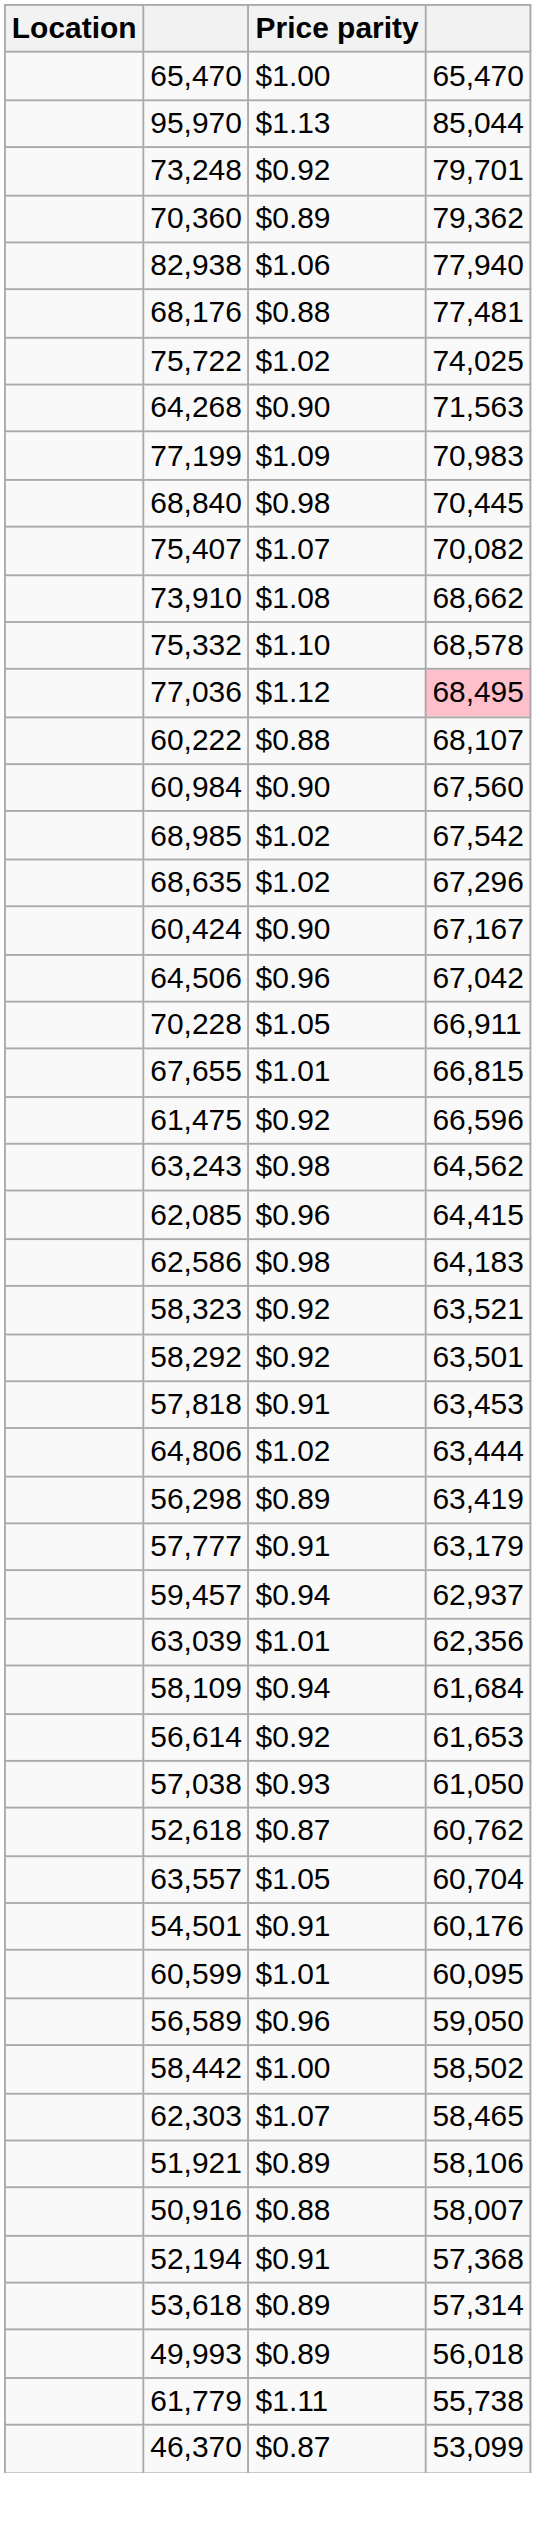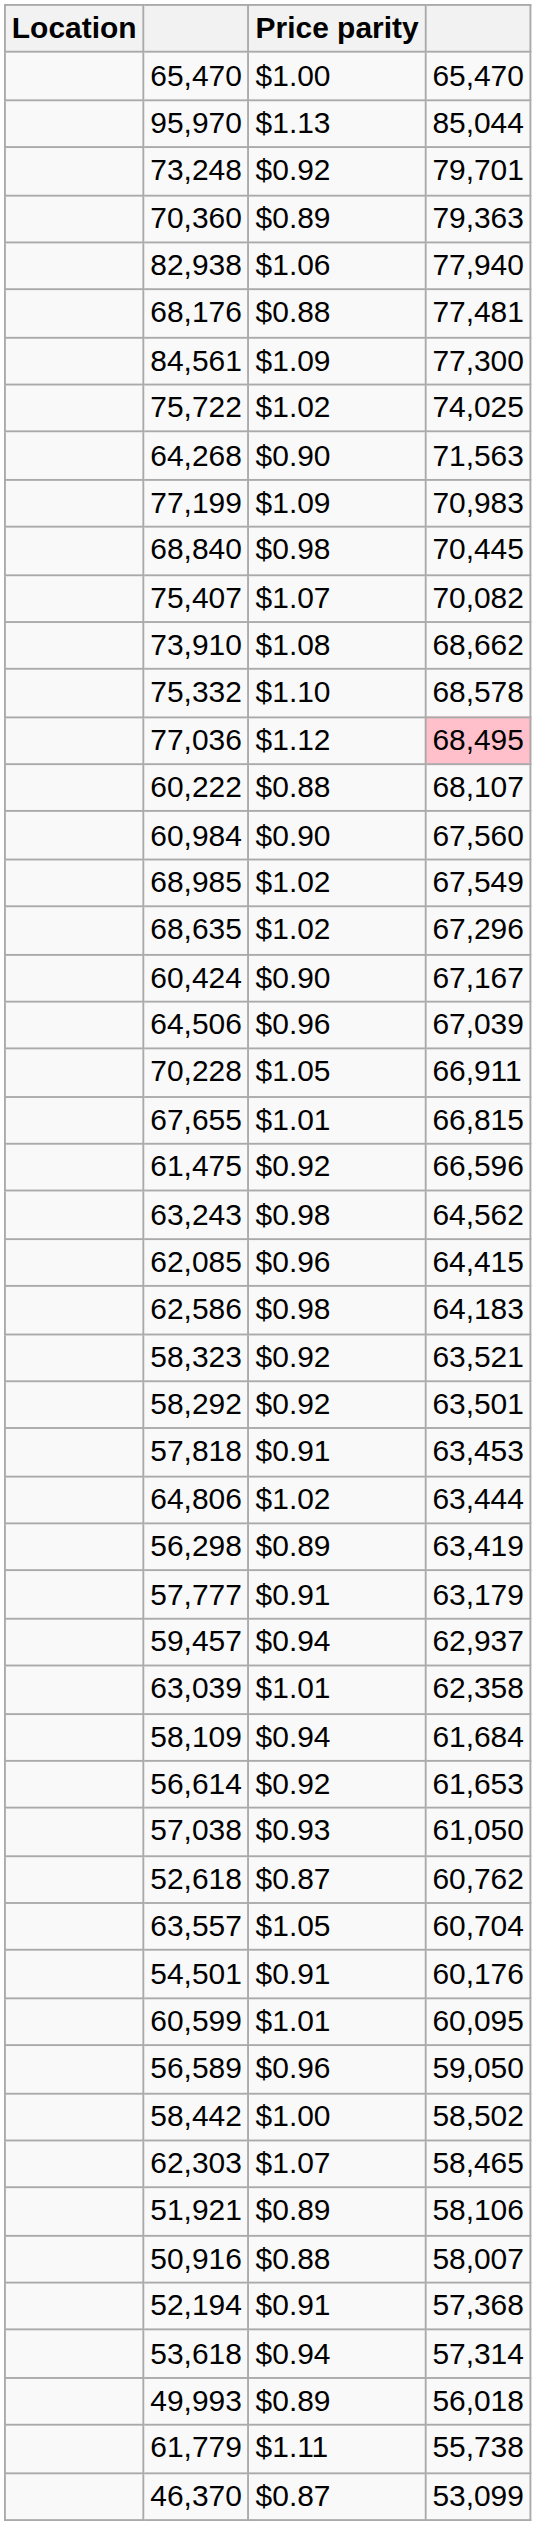70,360 | column 4: 79,362 -> 79,363
+ row: 84,561 | $1.09 | 77,300
68,985 | column 4: 67,542 -> 67,549
64,506 | column 4: 67,042 -> 67,039
63,039 | column 4: 62,356 -> 62,358
53,618 | Price parity: $0.89 -> $0.94
